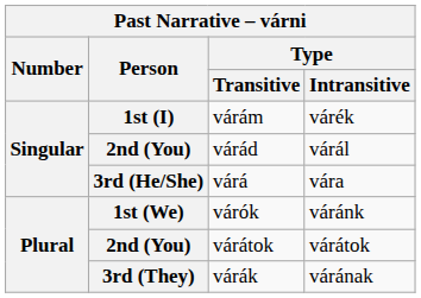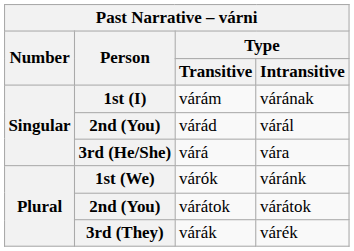várám | Type / Intransitive: várék -> várának
várák | Type / Intransitive: várának -> várék
